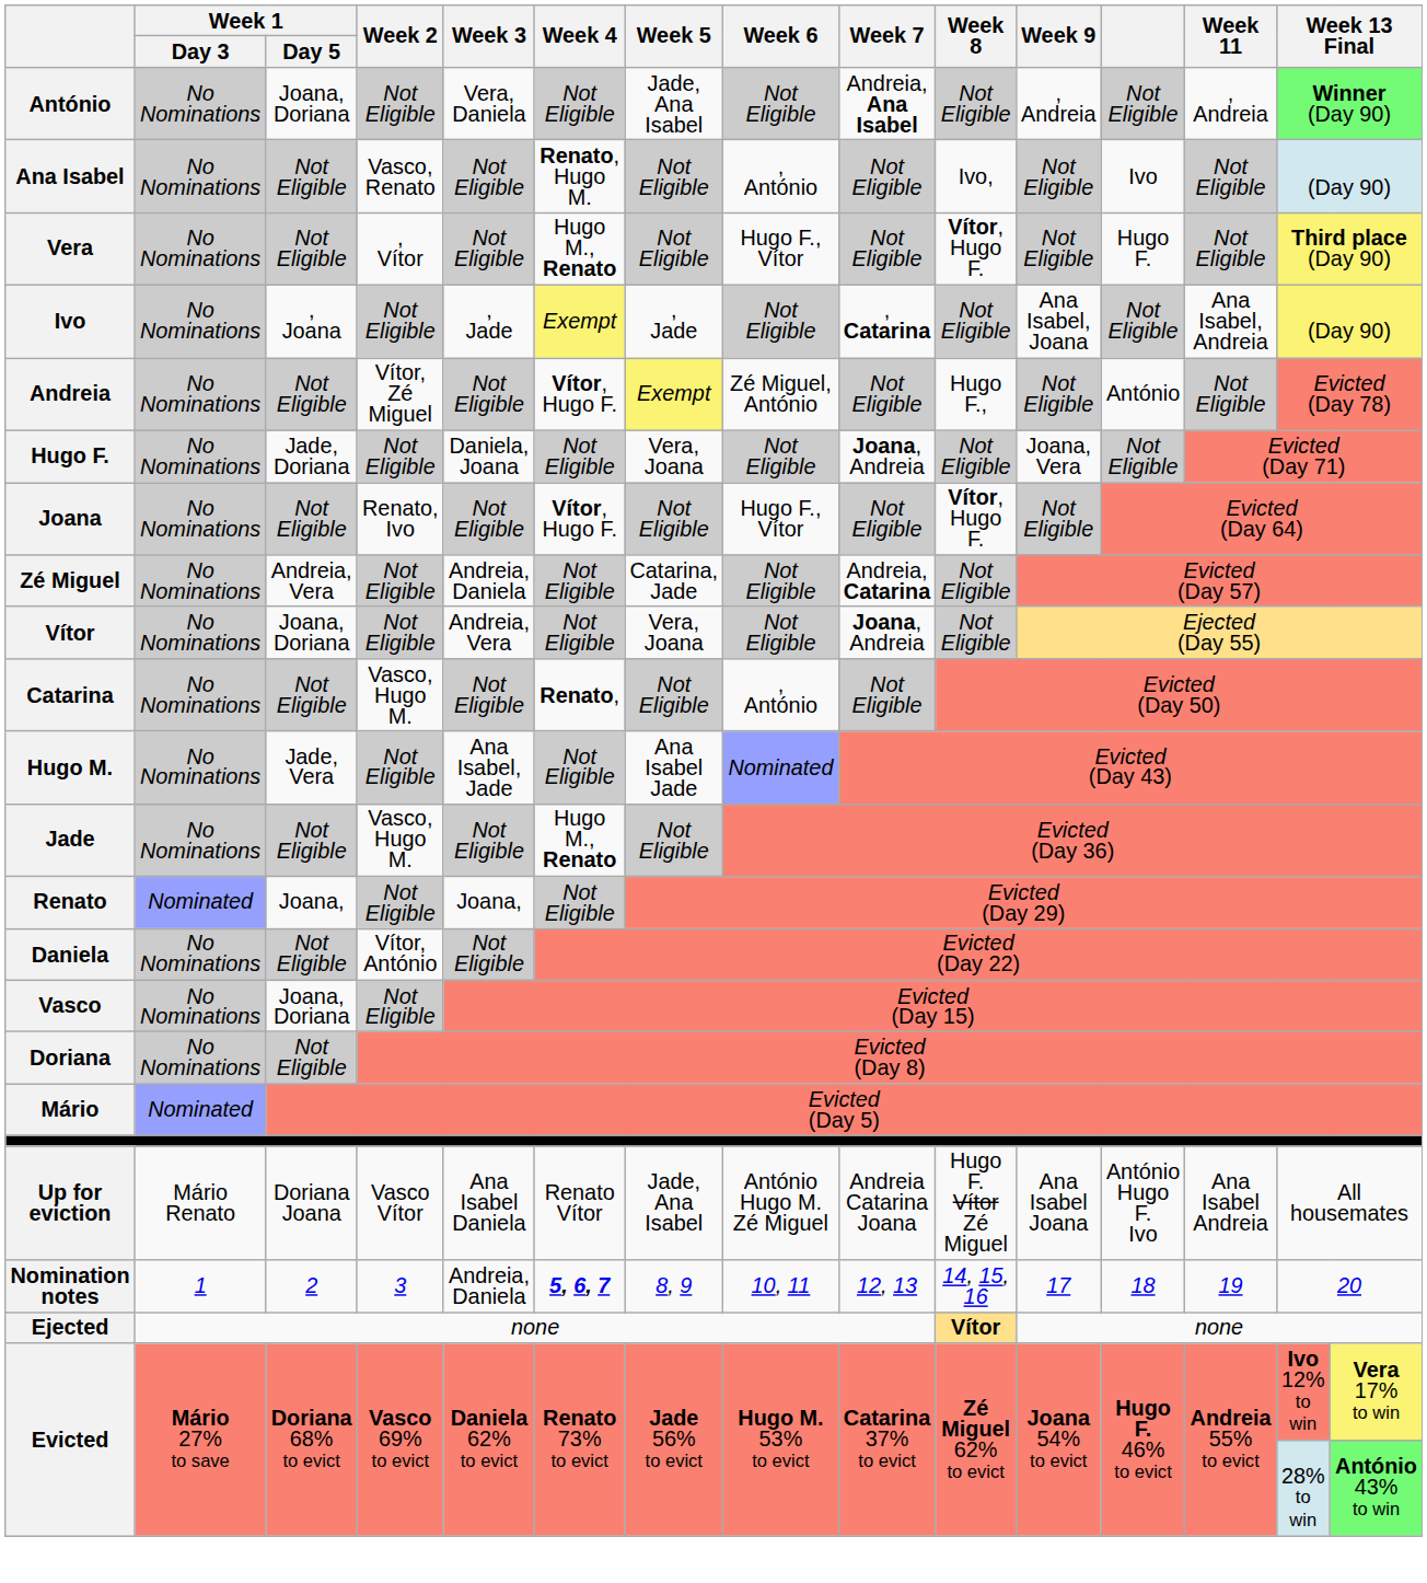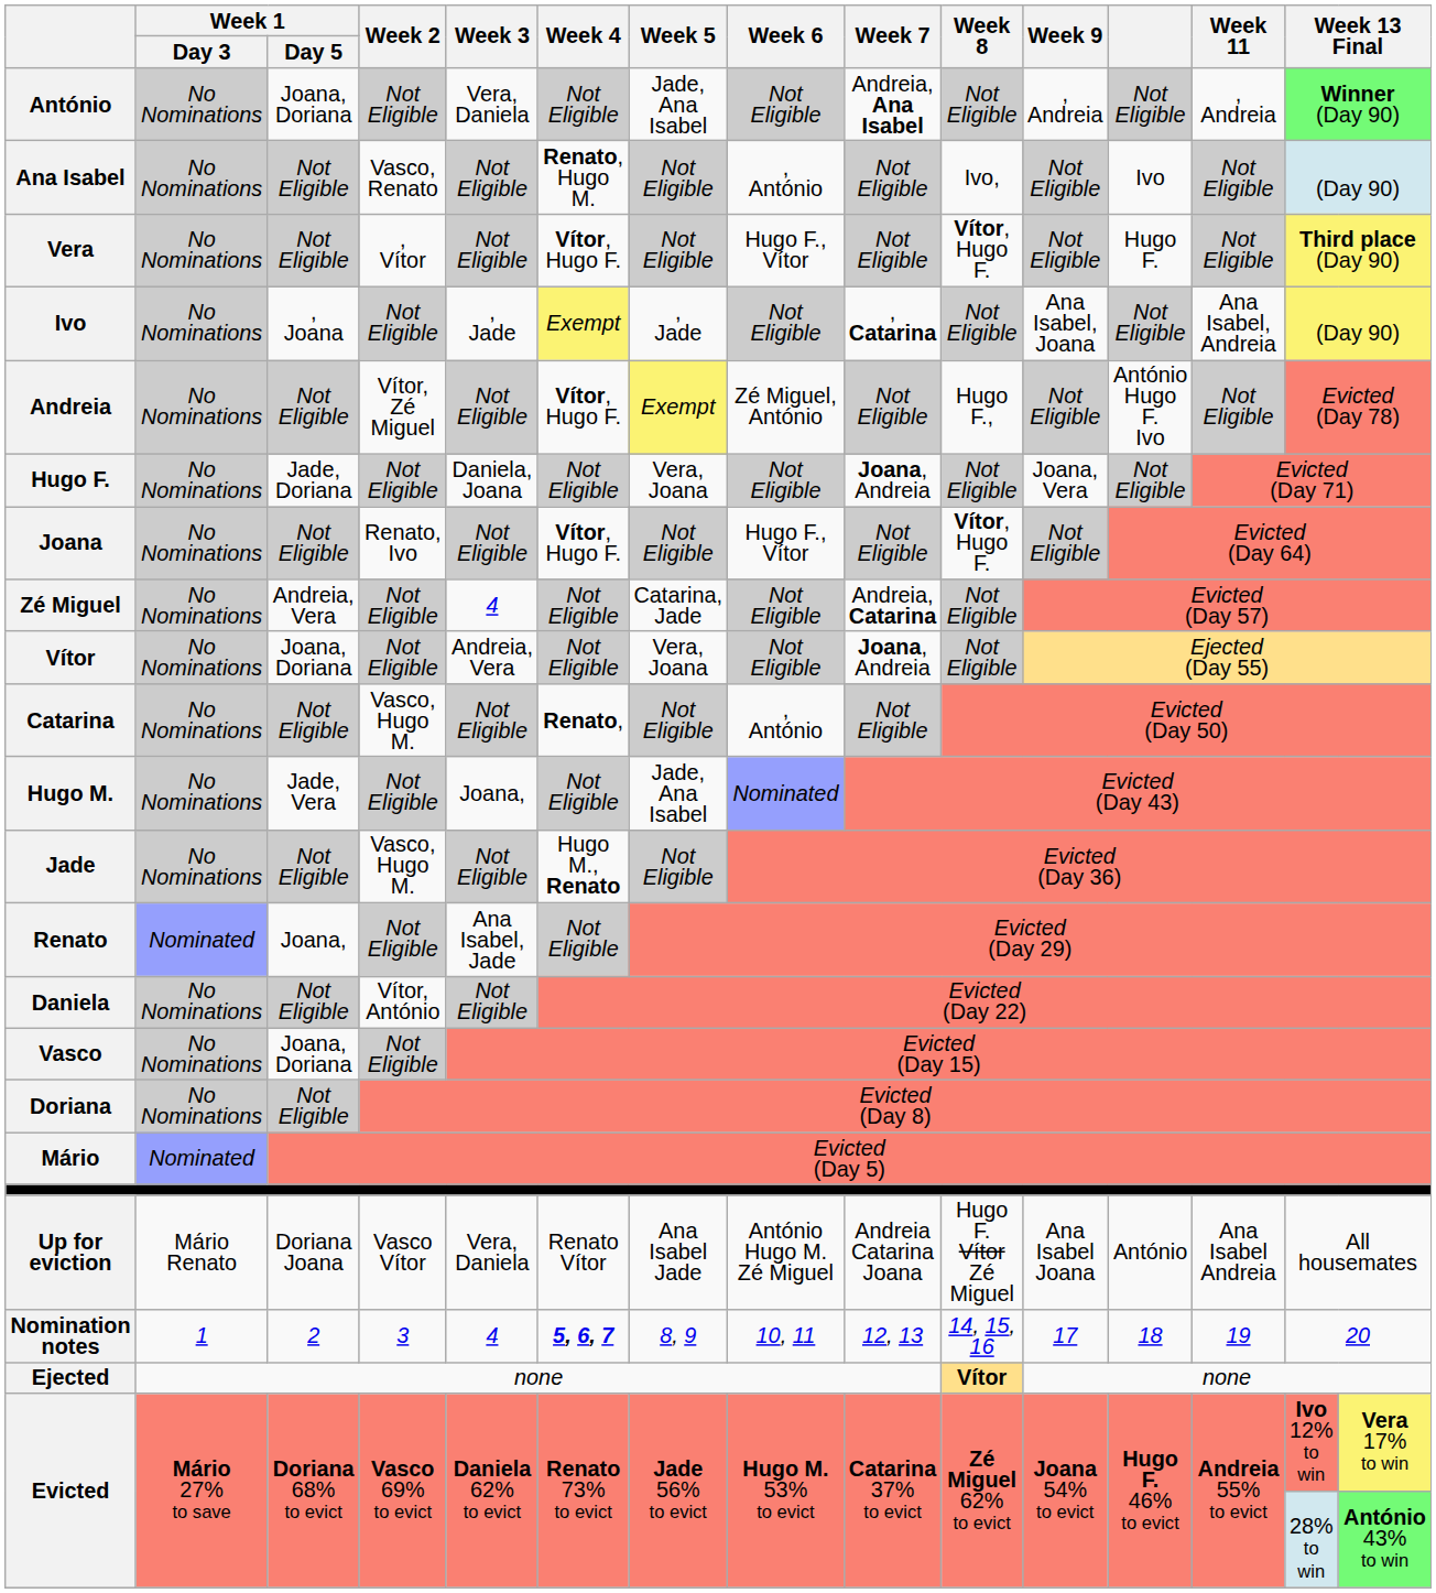Vera | Week 4: Hugo M., Renato -> Vítor, Hugo F.
Andreia | column 12: António -> António Hugo F. Ivo
Zé Miguel | Week 3: Andreia, Daniela -> 4
Hugo M. | Week 3: Ana Isabel, Jade -> Joana,
Hugo M. | Week 5: Ana Isabel Jade -> Jade, Ana Isabel
Renato | Week 3: Joana, -> Ana Isabel, Jade
Up for eviction | Week 3: Ana Isabel Daniela -> Vera, Daniela
Up for eviction | Week 5: Jade, Ana Isabel -> Ana Isabel Jade
Up for eviction | column 12: António Hugo F. Ivo -> António
Nomination notes | Week 3: Andreia, Daniela -> 4
